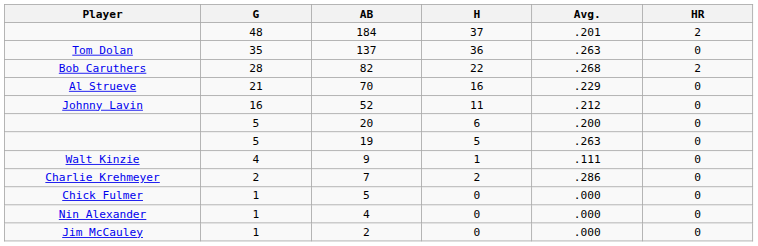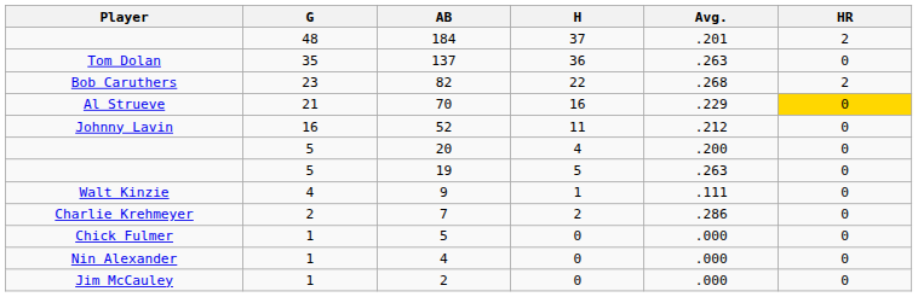82 | G: 28 -> 23
70 | HR: no background -> gold background
20 | H: 6 -> 4
